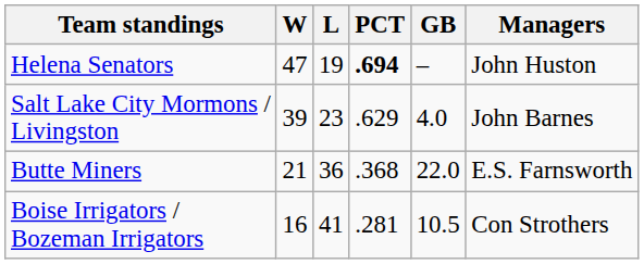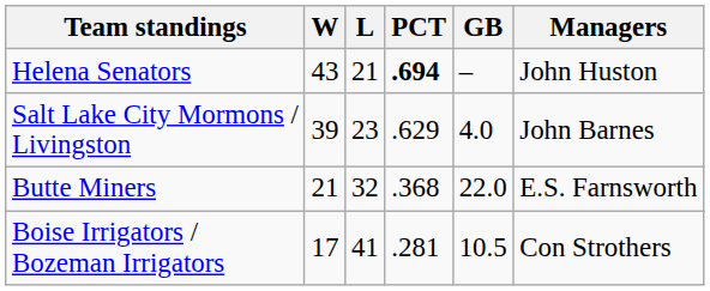Helena Senators | W: 47 -> 43
Helena Senators | L: 19 -> 21
Butte Miners | L: 36 -> 32
Boise Irrigators / Bozeman Irrigators | W: 16 -> 17
